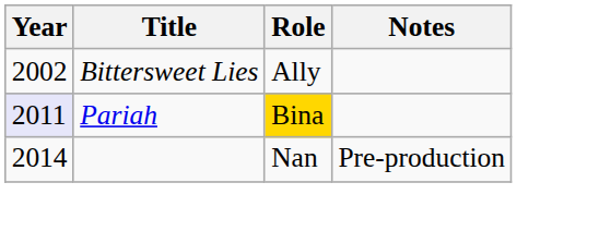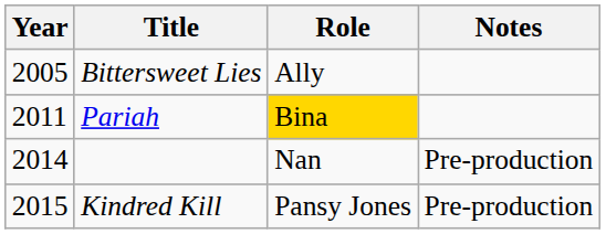Bittersweet Lies | Year: 2002 -> 2005
Pariah | Year: lavender background -> no background
+ row: 2015 | Kindred Kill | Pansy Jones | Pre-production
